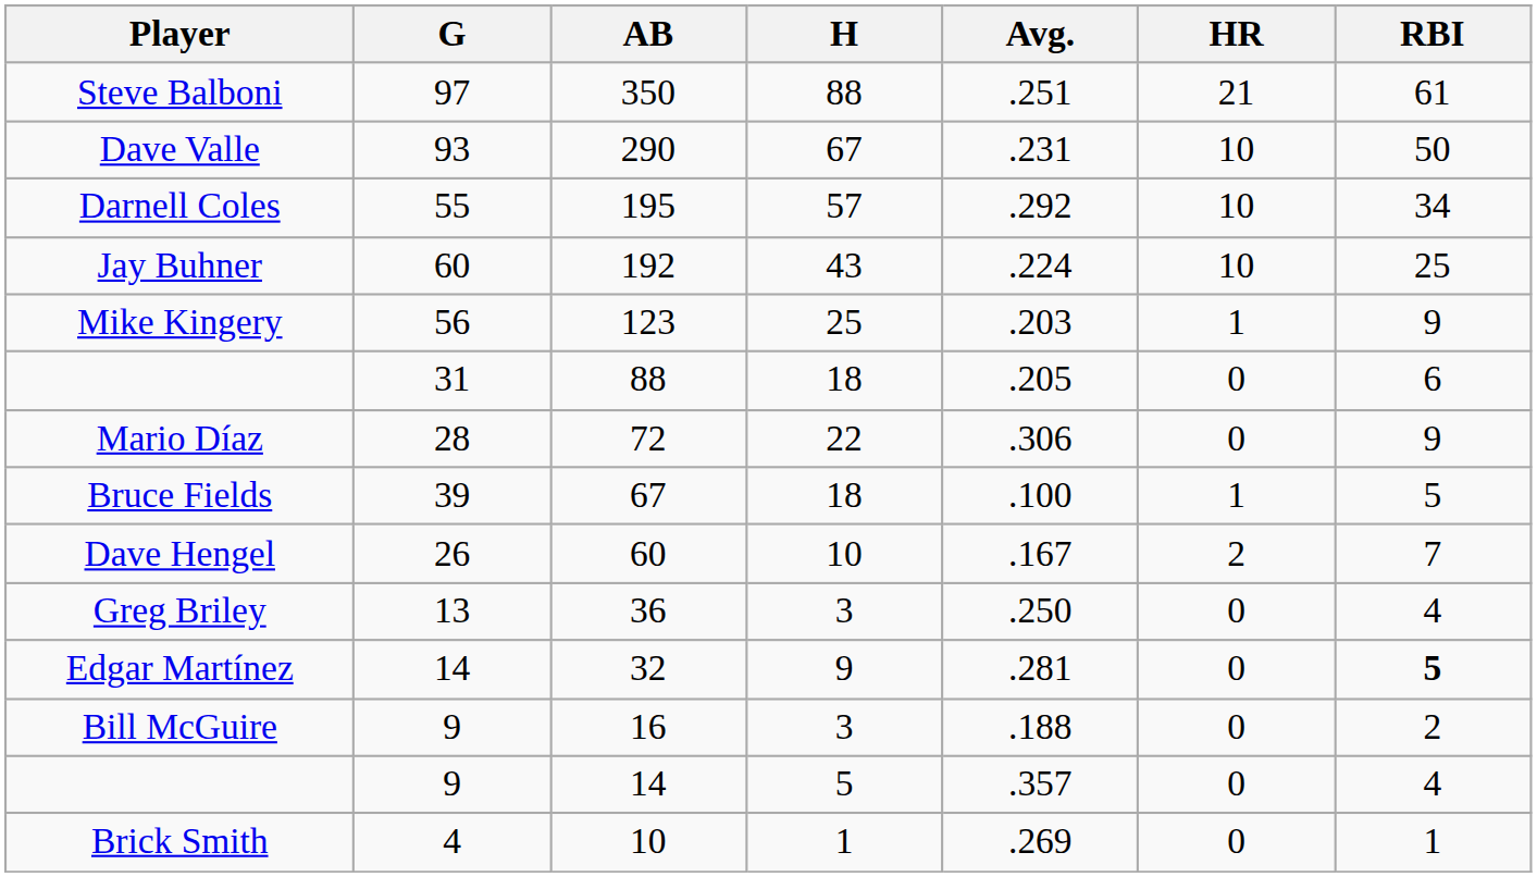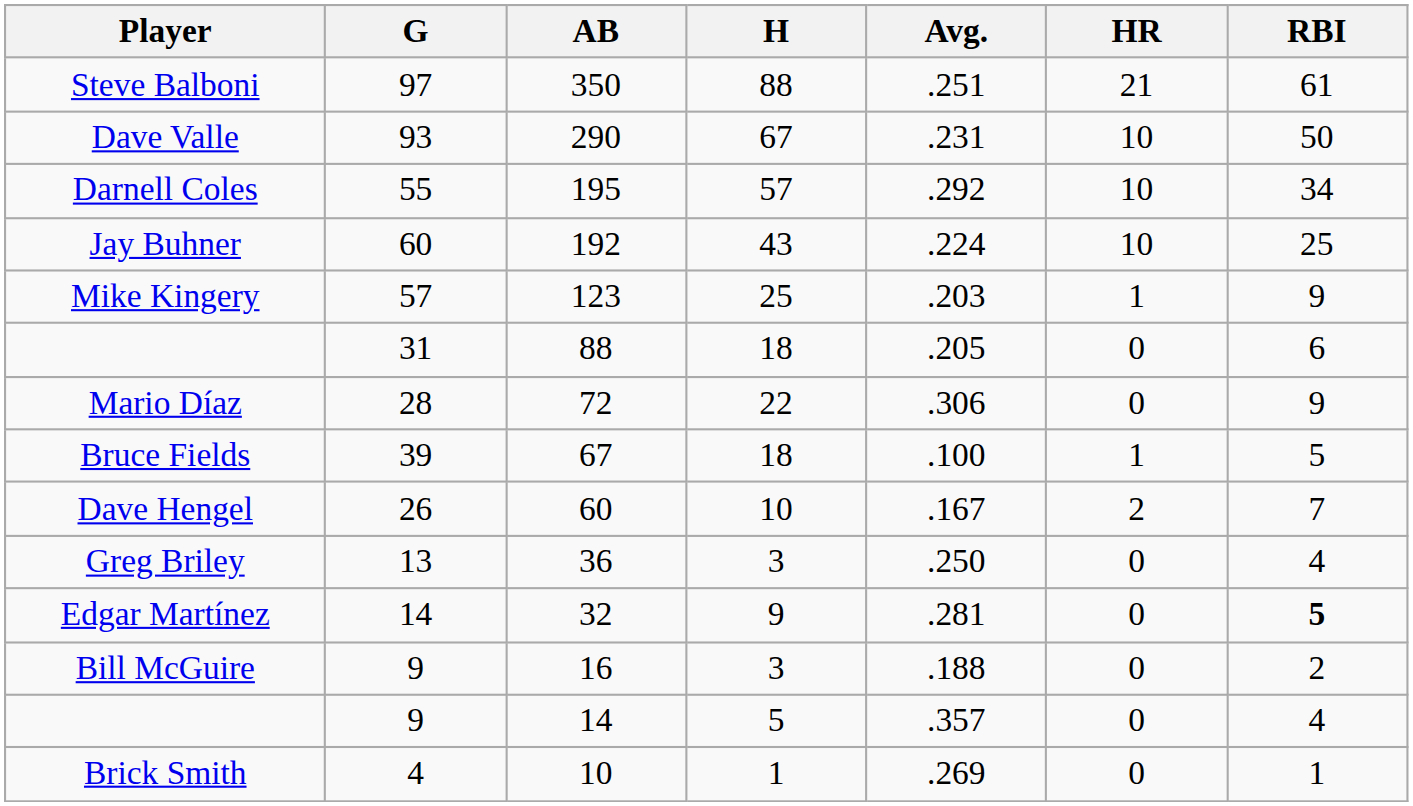Mike Kingery | G: 56 -> 57
